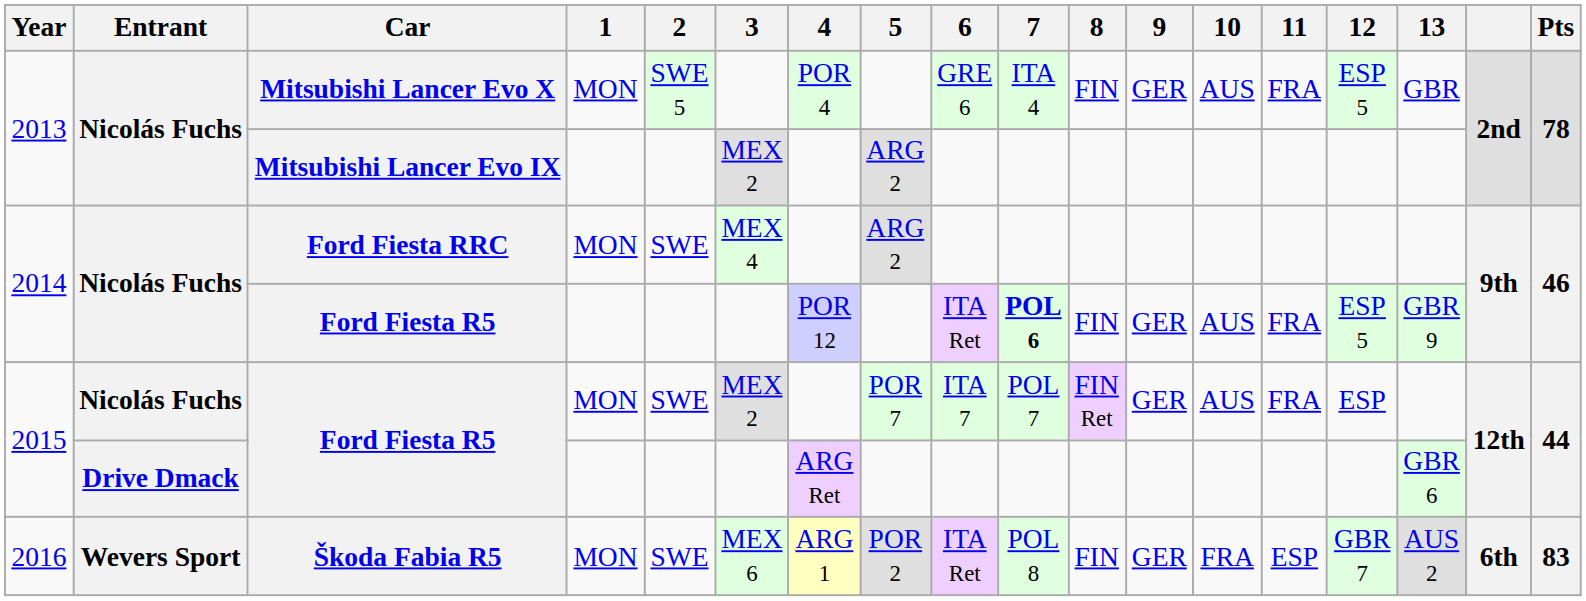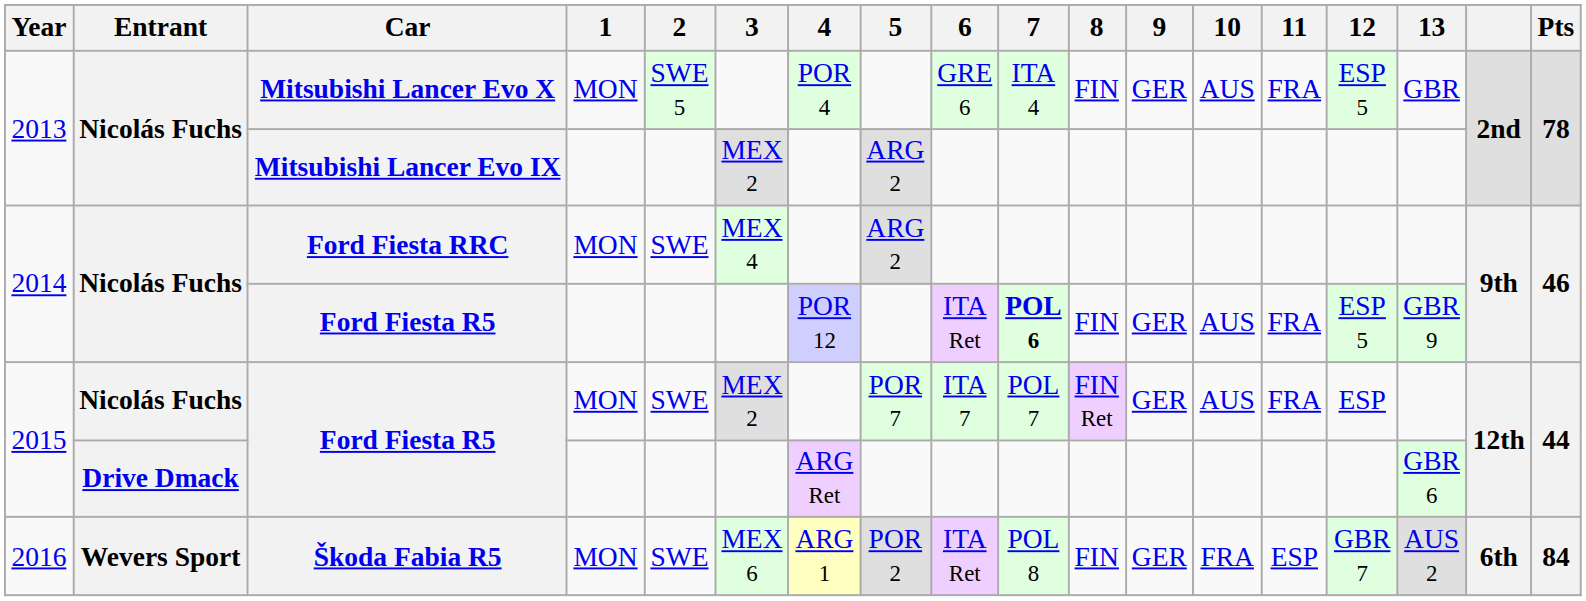Škoda Fabia R5 | Pts: 83 -> 84
